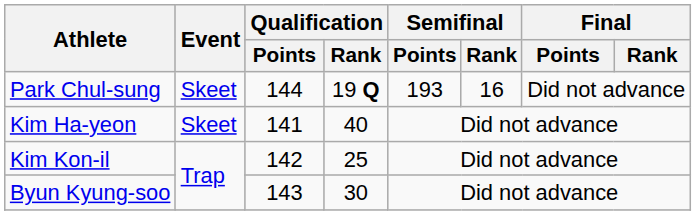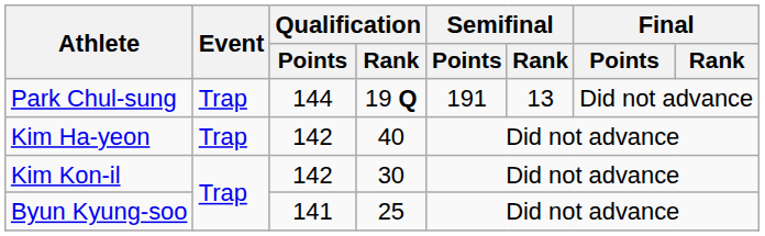Park Chul-sung | Event: Skeet -> Trap
Park Chul-sung | Semifinal / Points: 193 -> 191
Park Chul-sung | Semifinal / Rank: 16 -> 13
Kim Ha-yeon | Event: Skeet -> Trap
Kim Ha-yeon | Qualification / Points: 141 -> 142
Kim Kon-il | Qualification / Rank: 25 -> 30
Byun Kyung-soo | Qualification / Points: 143 -> 141
Byun Kyung-soo | Qualification / Rank: 30 -> 25
